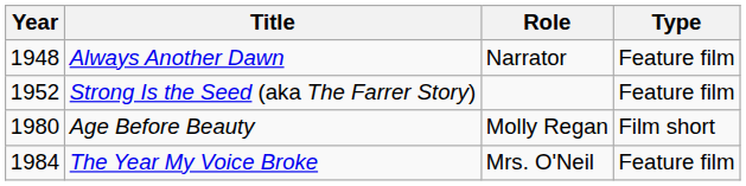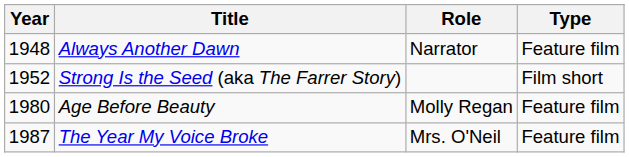Strong Is the Seed (aka The Farrer Story) | Type: Feature film -> Film short
Age Before Beauty | Type: Film short -> Feature film
The Year My Voice Broke | Year: 1984 -> 1987
